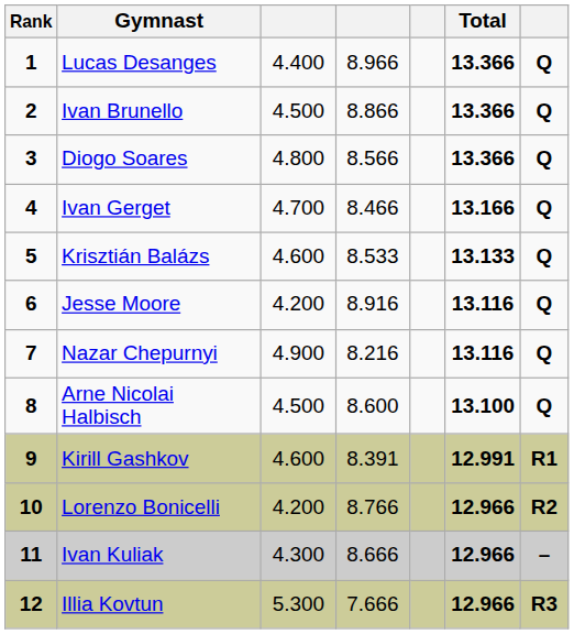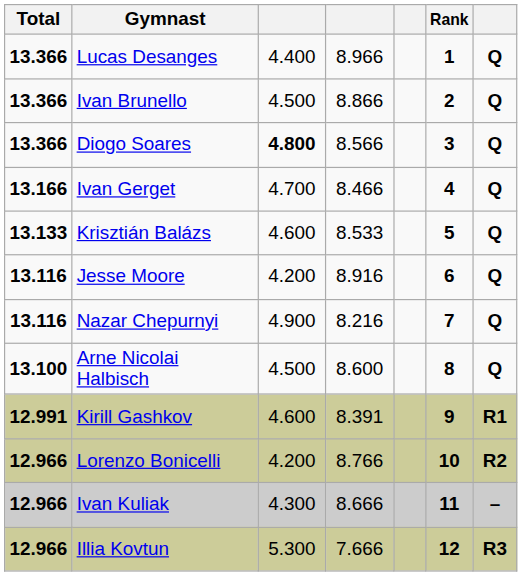columns swapped: Rank <-> Total
Diogo Soares | column 3: normal -> bold
